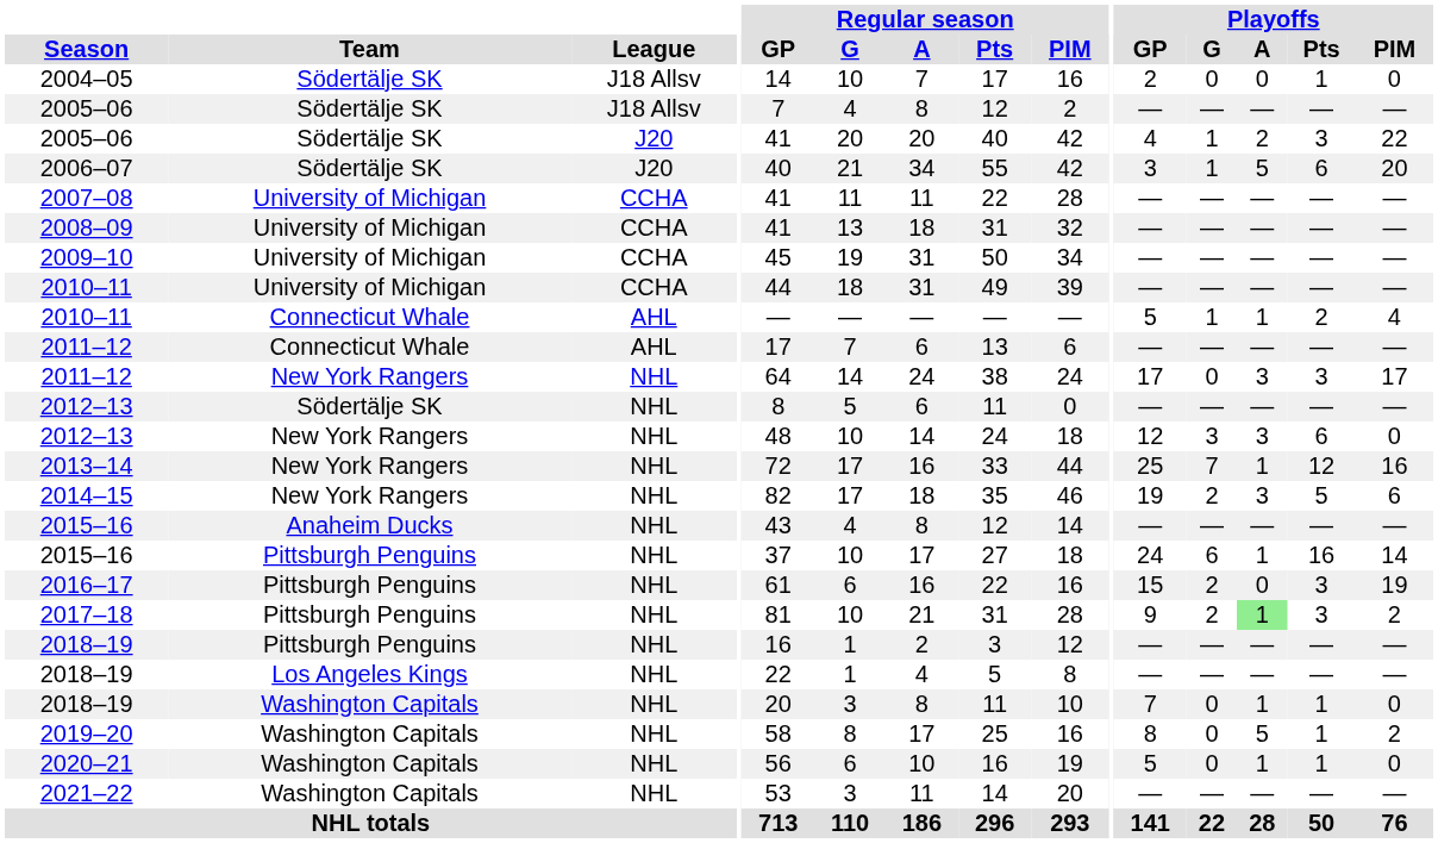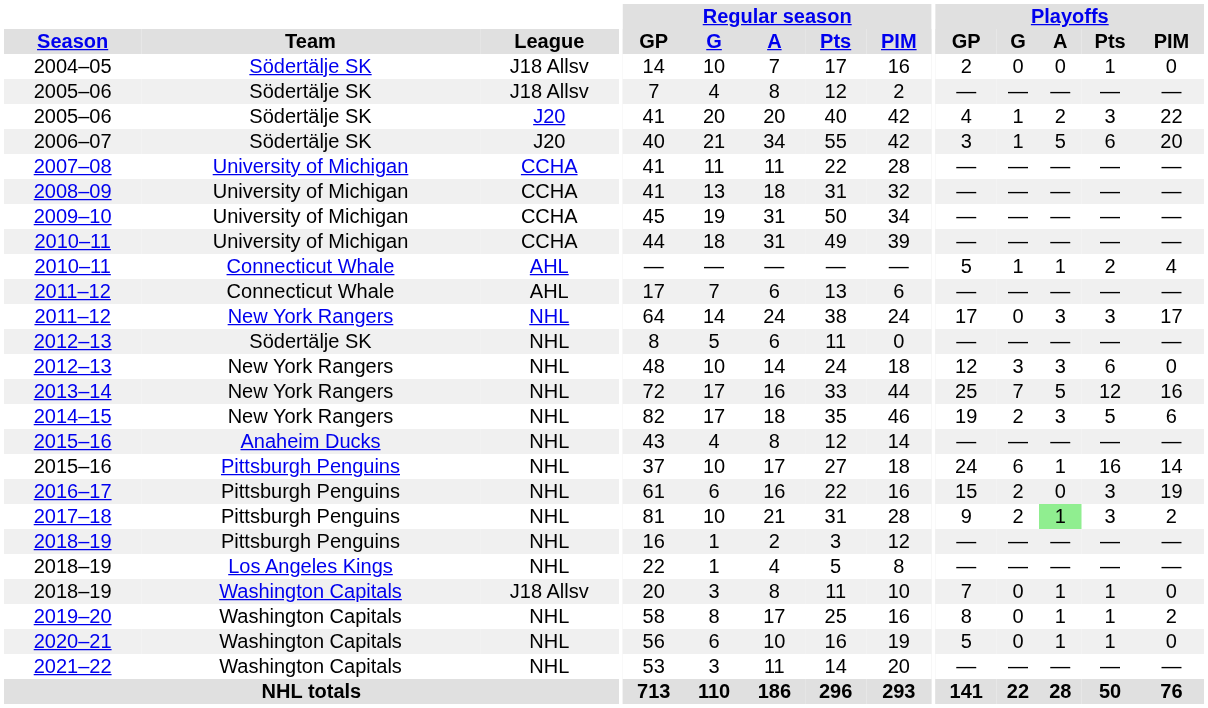2013–14 | Playoffs / A: 1 -> 5
2018–19 / Washington Capitals | League: NHL -> J18 Allsv
2019–20 | Playoffs / A: 5 -> 1
